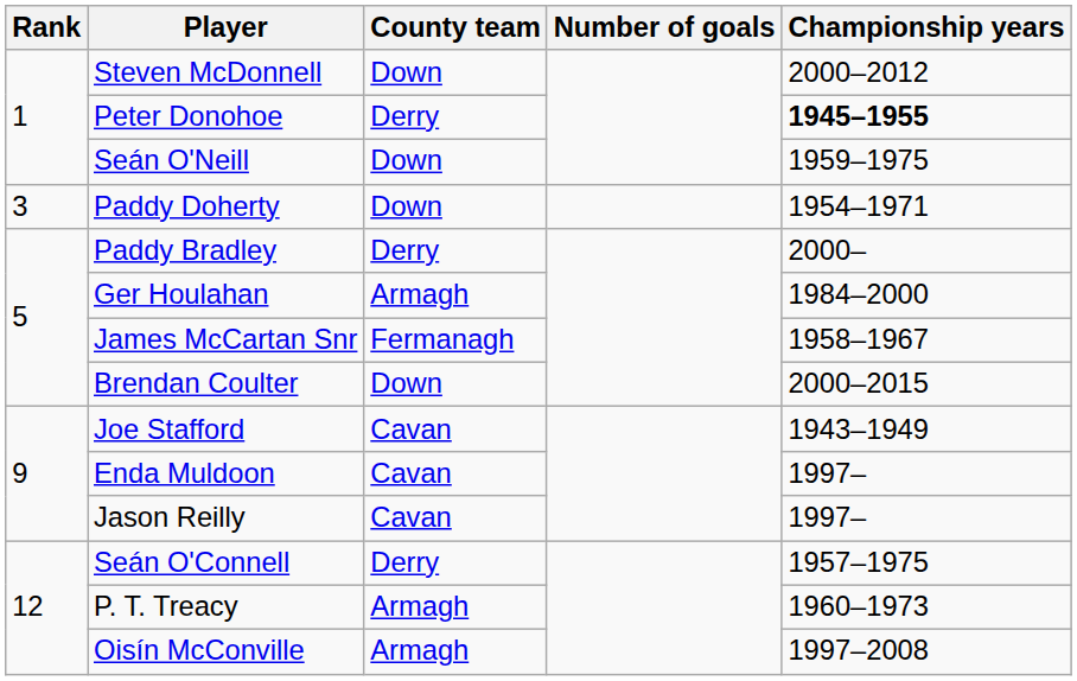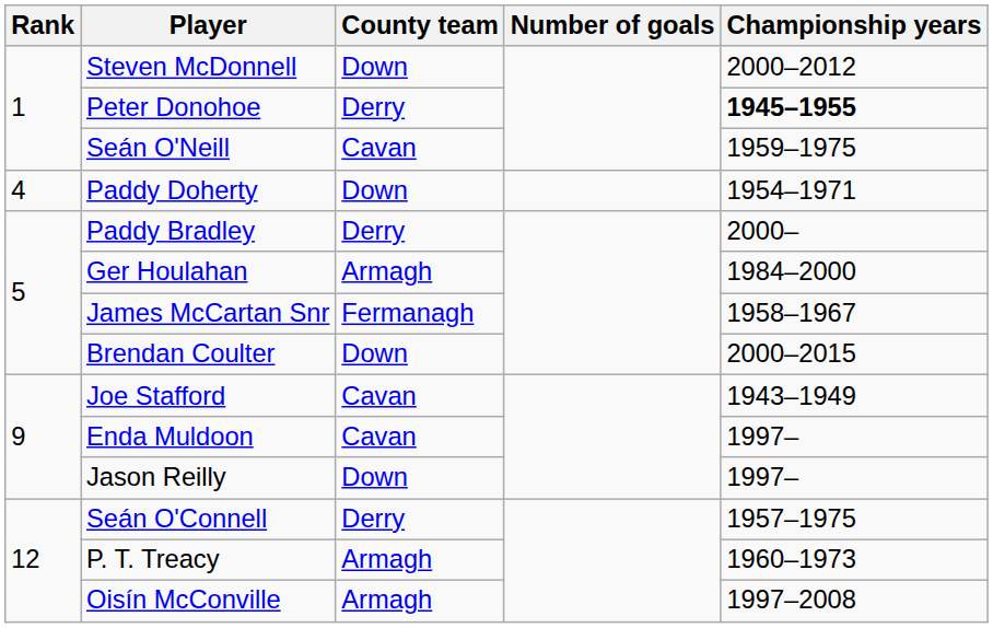Seán O'Neill | County team: Down -> Cavan
Paddy Doherty | Rank: 3 -> 4
Jason Reilly | County team: Cavan -> Down
